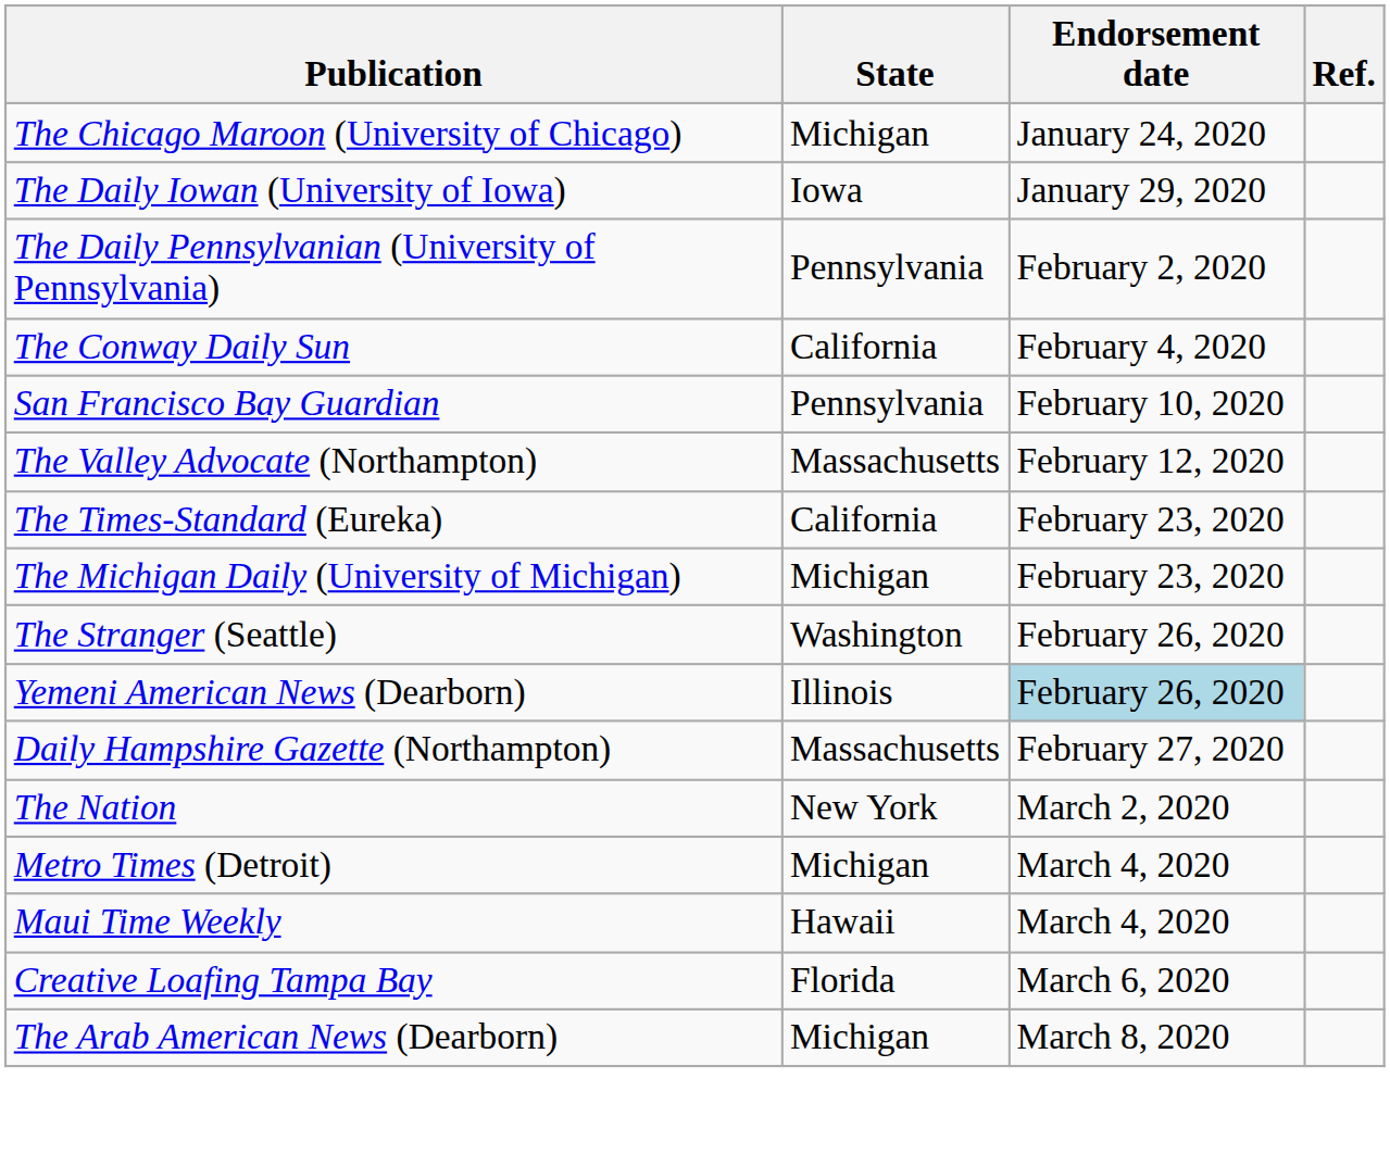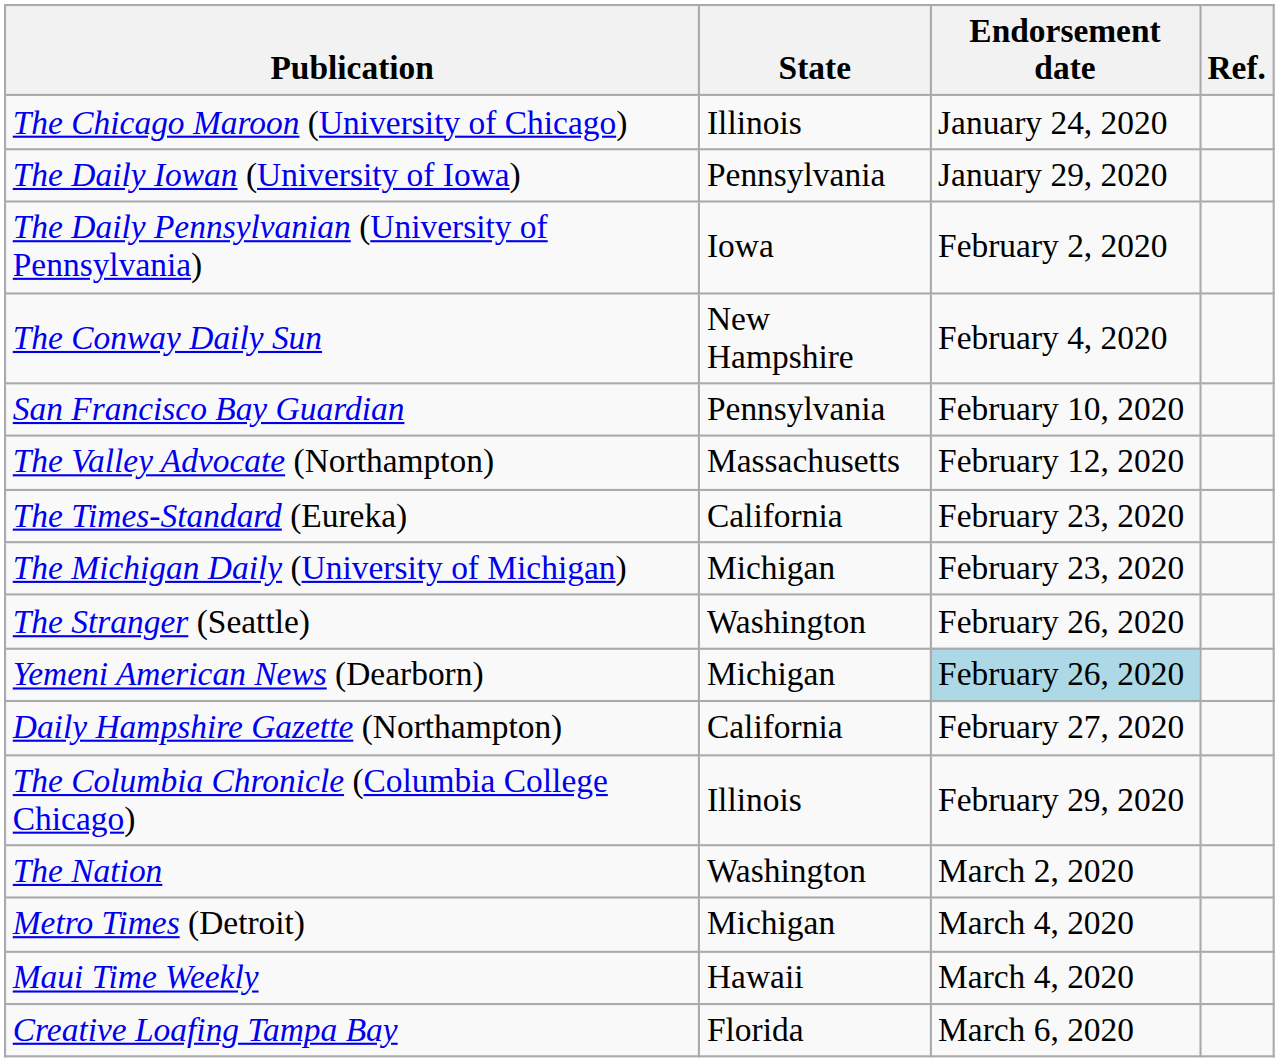The Chicago Maroon (University of Chicago) | State: Michigan -> Illinois
The Daily Iowan (University of Iowa) | State: Iowa -> Pennsylvania
The Daily Pennsylvanian (University of Pennsylvania) | State: Pennsylvania -> Iowa
The Conway Daily Sun | State: California -> New Hampshire
Yemeni American News (Dearborn) | State: Illinois -> Michigan
Daily Hampshire Gazette (Northampton) | State: Massachusetts -> California
+ row: The Columbia Chronicle (Columbia College Chicago) | Illinois | February 29, 2020
The Nation | State: New York -> Washington
- row: The Arab American News (Dearborn) | Michigan | March 8, 2020
